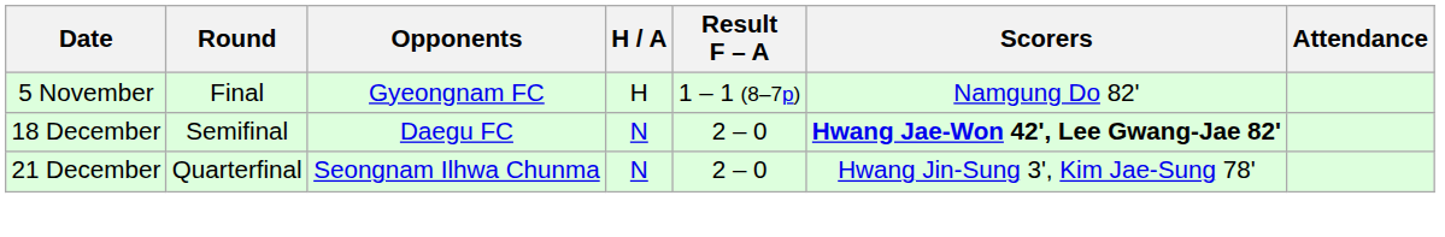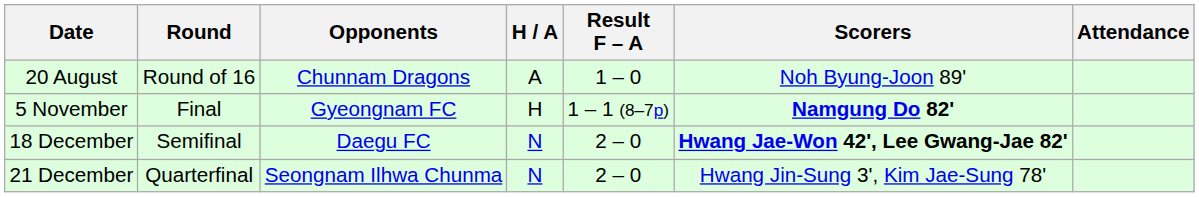+ row: 20 August | Round of 16 | Chunnam Dragons | A | 1 – 0 | Noh Byung-Joon 89'
5 November | Scorers: normal -> bold
